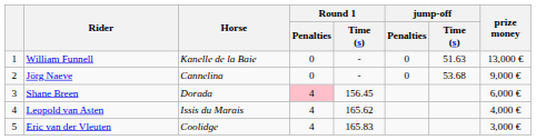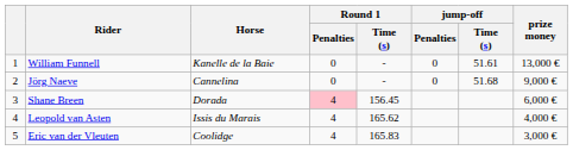William Funnell | jump-off / Time (s): 51.63 -> 51.61
Jörg Naeve | jump-off / Time (s): 53.68 -> 51.68
